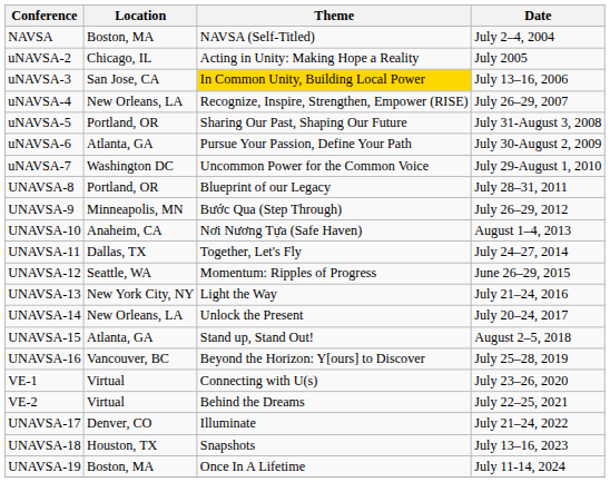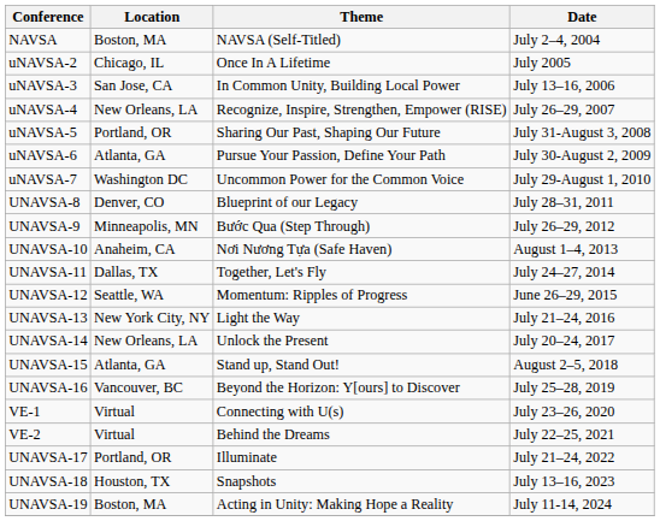uNAVSA-2 | Theme: Acting in Unity: Making Hope a Reality -> Once In A Lifetime
uNAVSA-3 | Theme: gold background -> no background
UNAVSA-8 | Location: Portland, OR -> Denver, CO
UNAVSA-17 | Location: Denver, CO -> Portland, OR
UNAVSA-19 | Theme: Once In A Lifetime -> Acting in Unity: Making Hope a Reality
